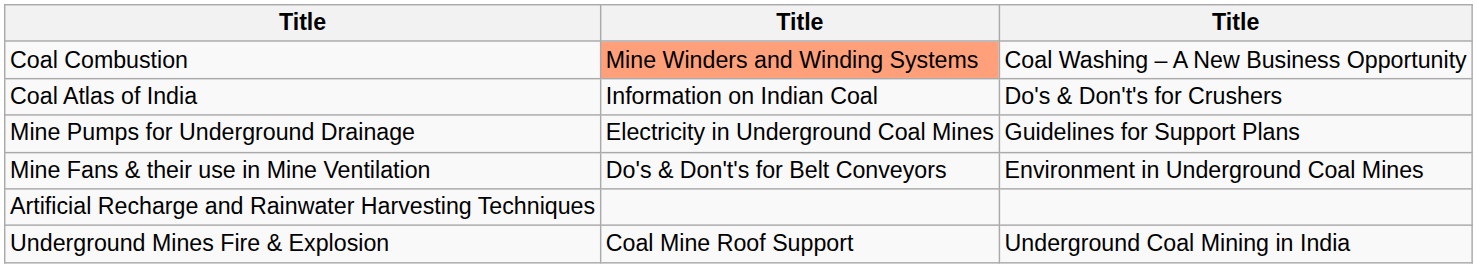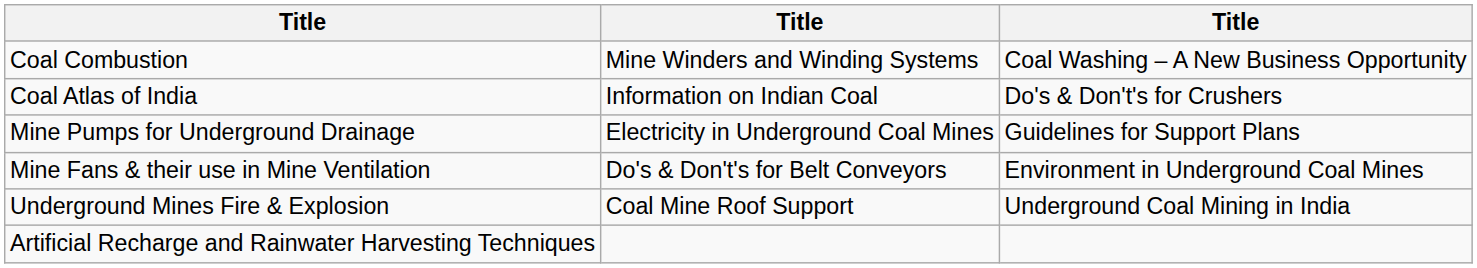Coal Combustion | column 2: lightsalmon background -> no background
rows swapped: Underground Mines Fire & Explosion <-> Artificial Recharge and Rainwater Harvesting Techniques
